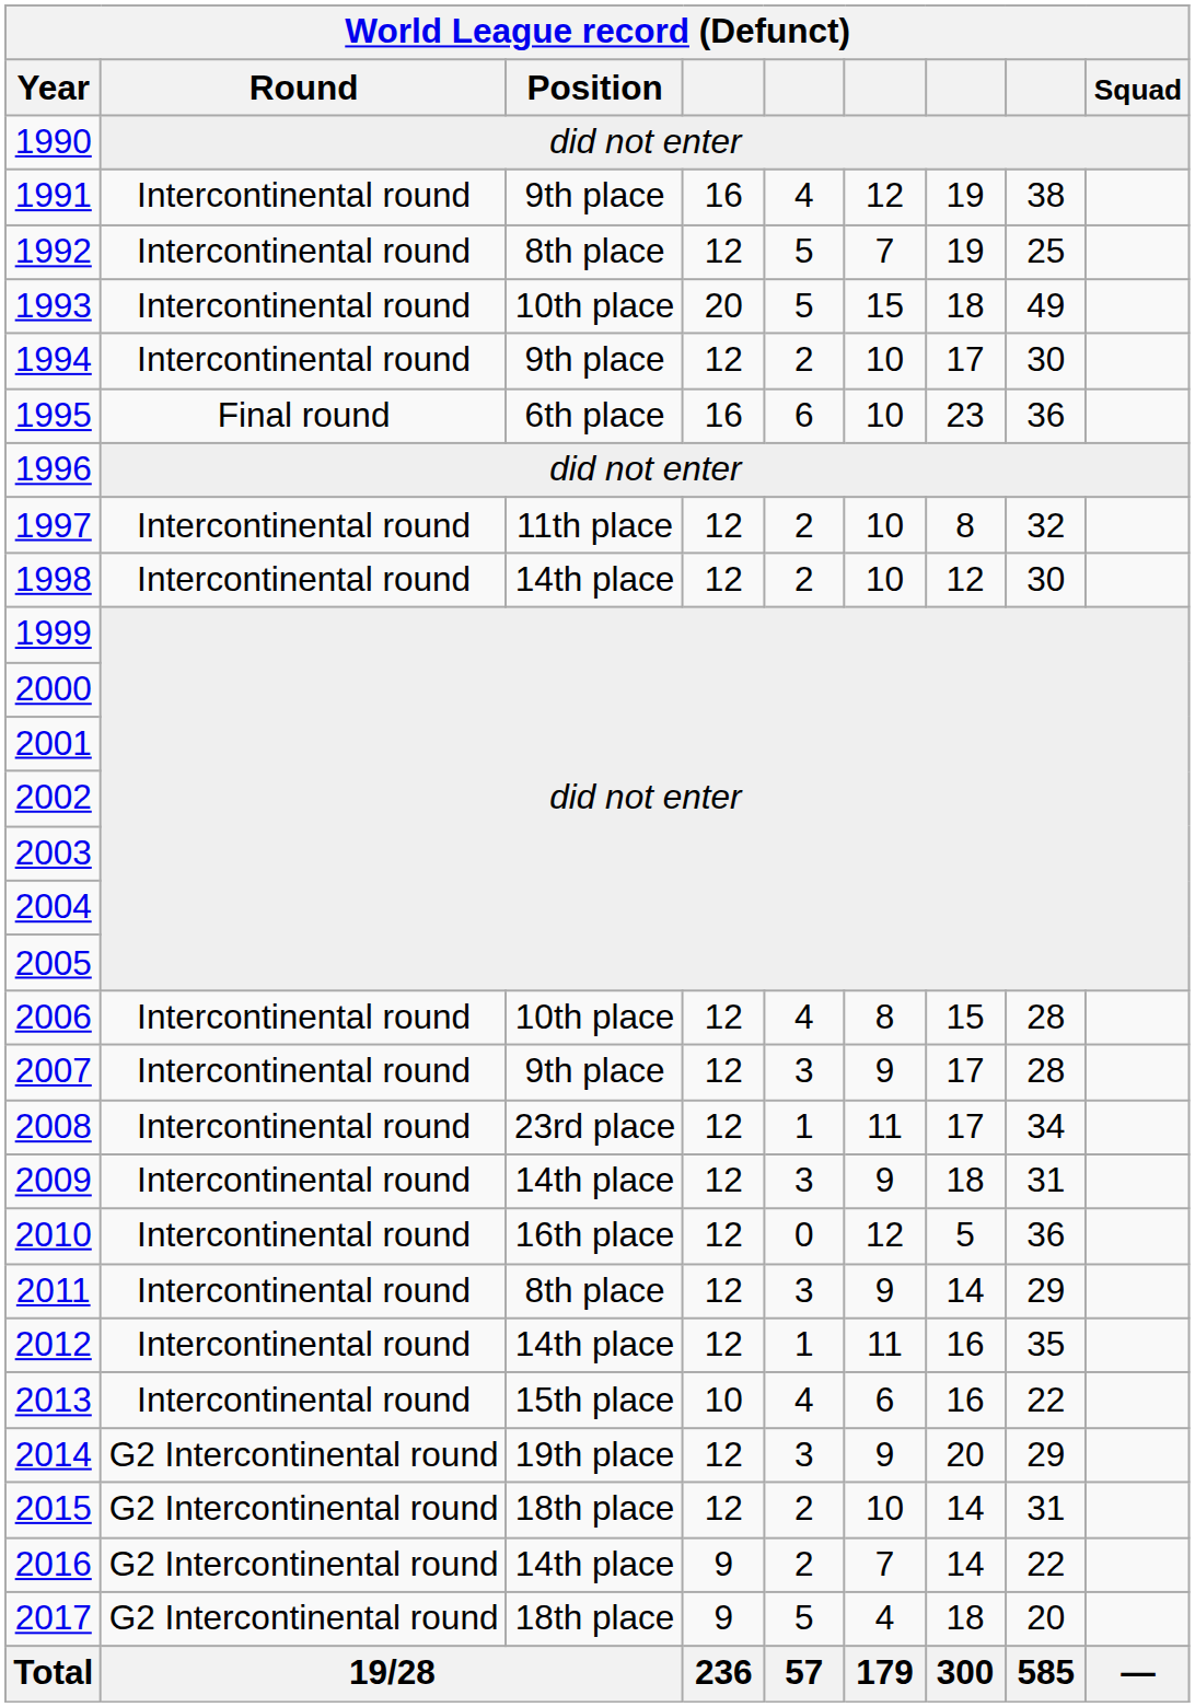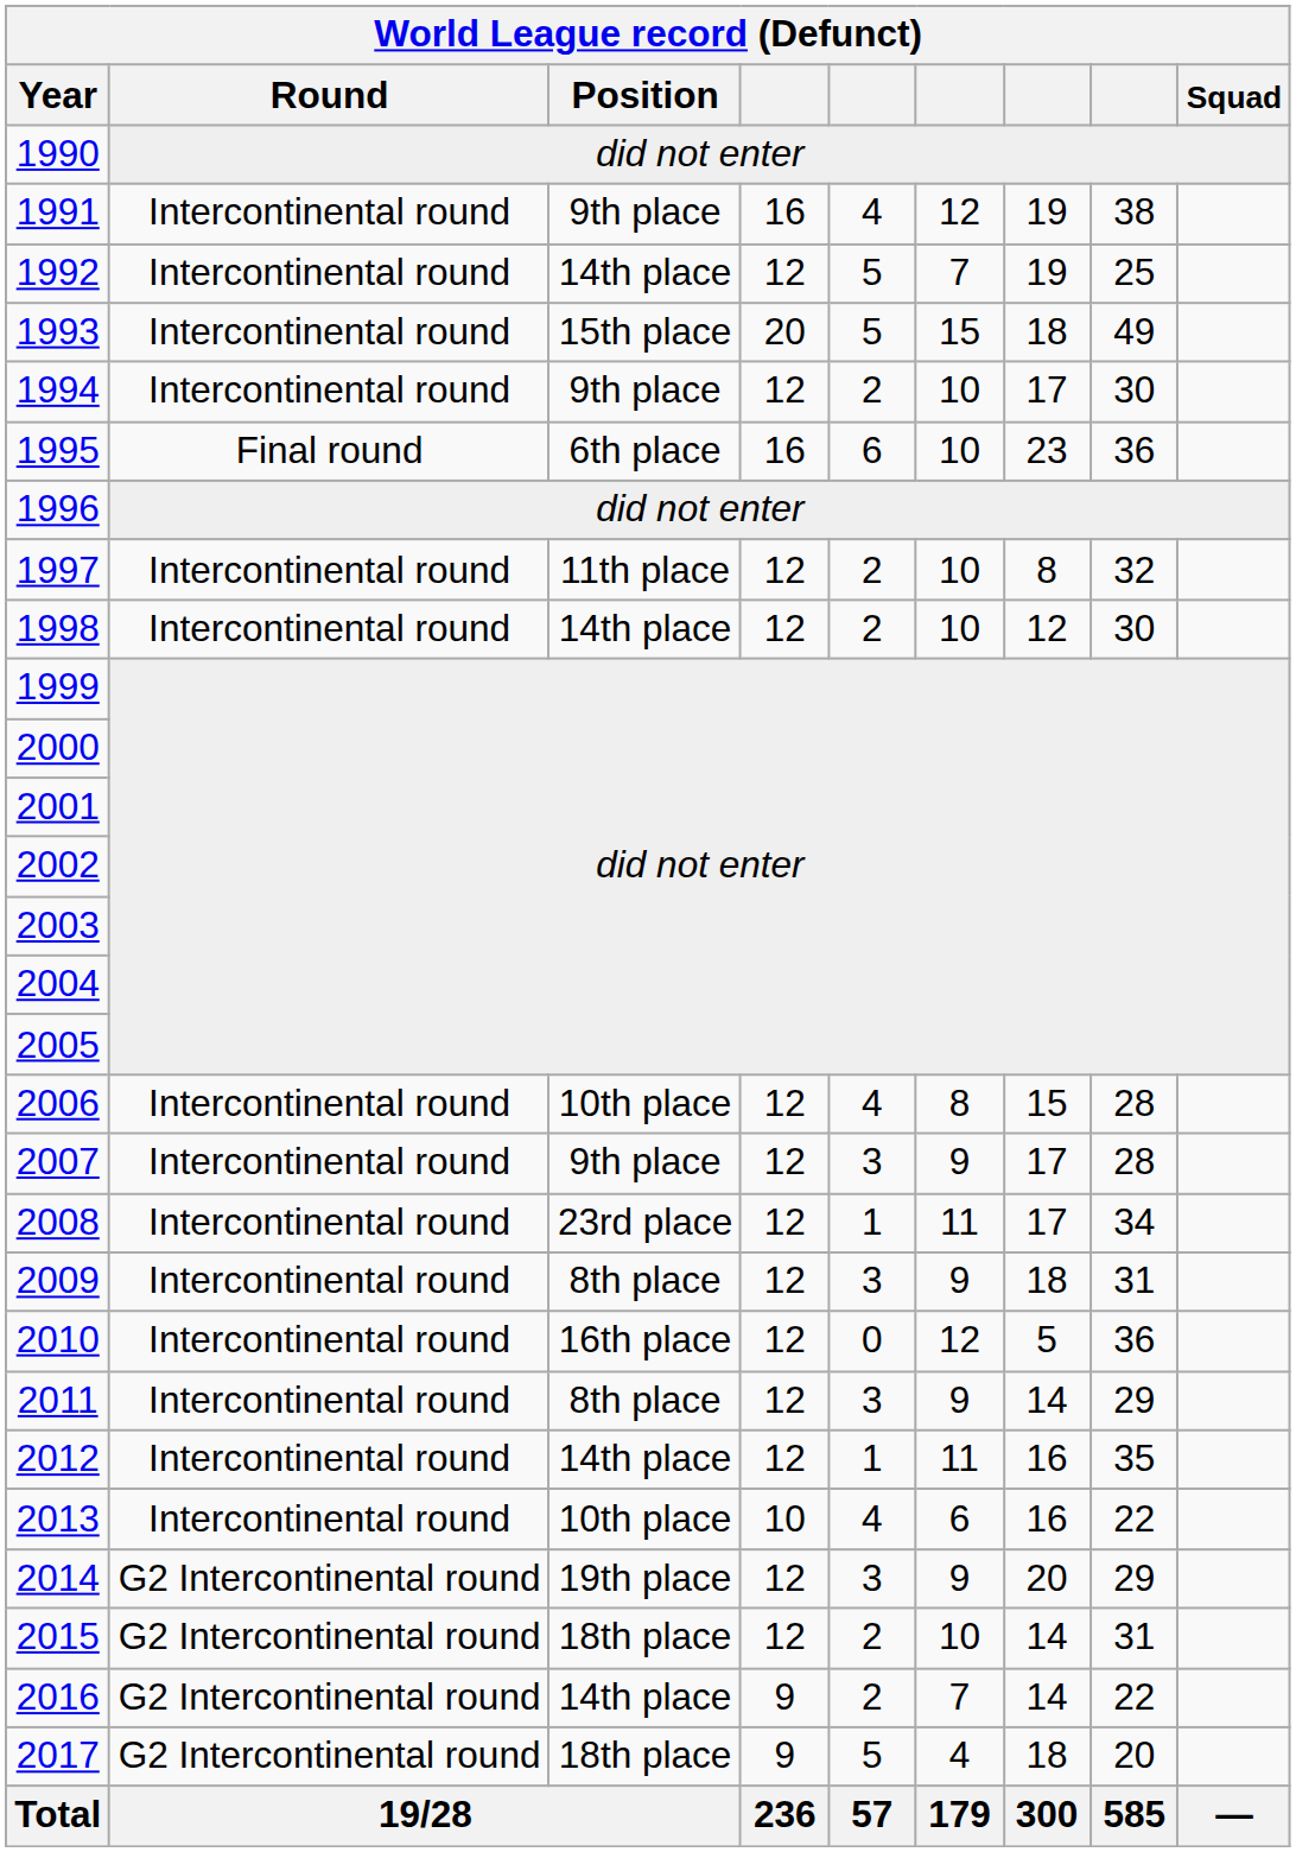1992 | Position: 8th place -> 14th place
1993 | Position: 10th place -> 15th place
2009 | Position: 14th place -> 8th place
2013 | Position: 15th place -> 10th place
